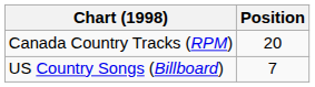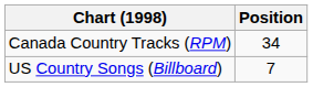Canada Country Tracks (RPM) | Position: 20 -> 34
